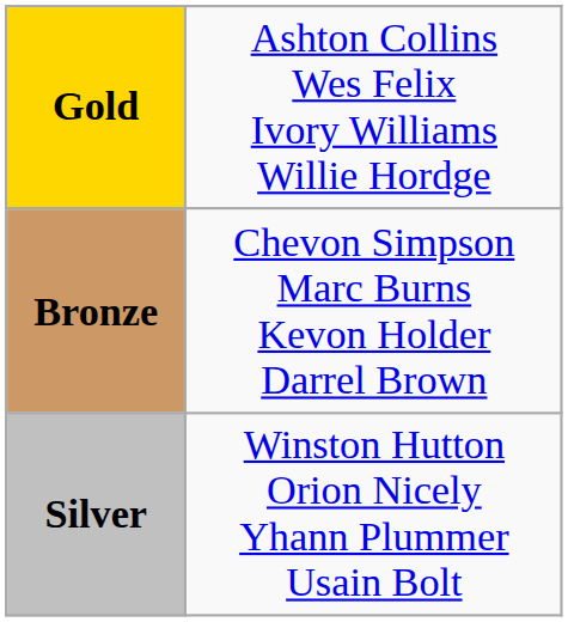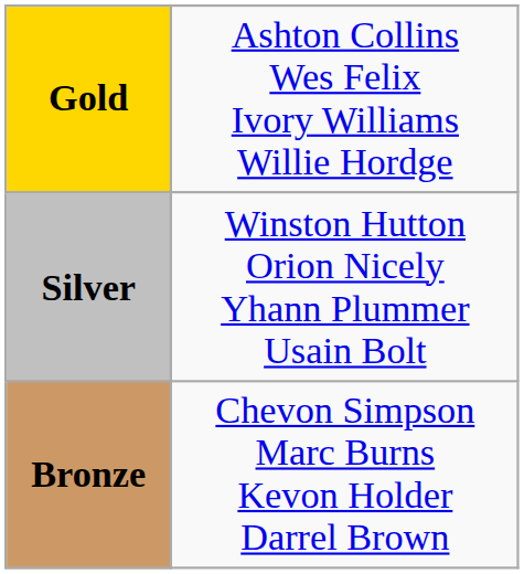rows swapped: Silver <-> Bronze
